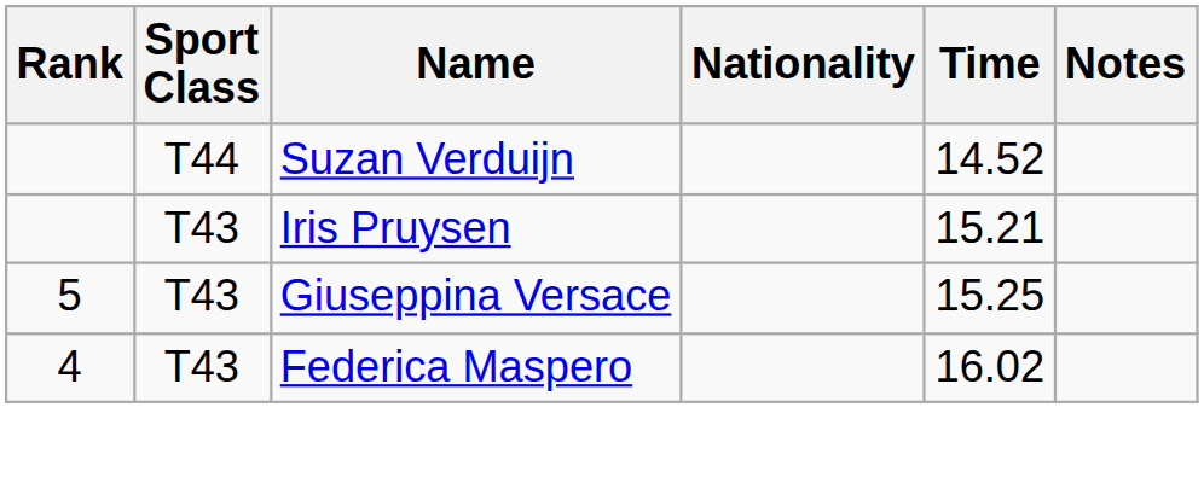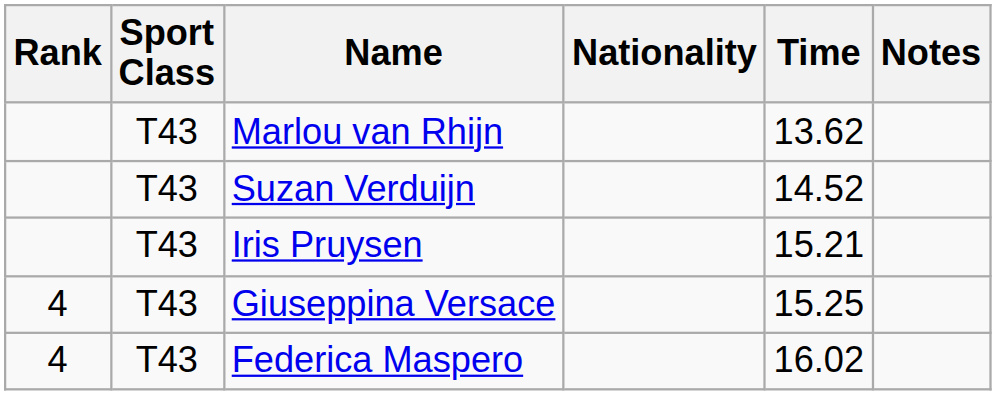+ row: T43 | Marlou van Rhijn | 13.62
Suzan Verduijn | Sport Class: T44 -> T43
Giuseppina Versace | Rank: 5 -> 4
